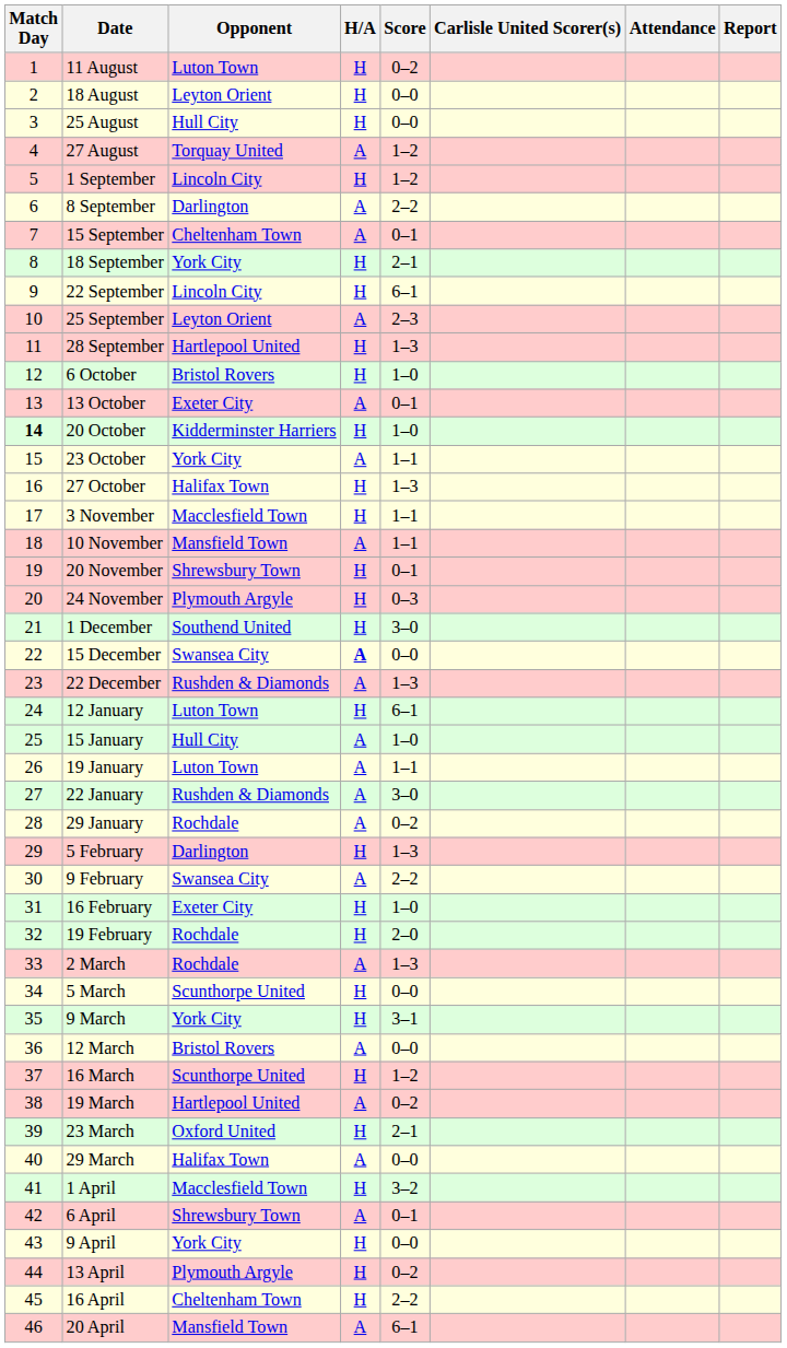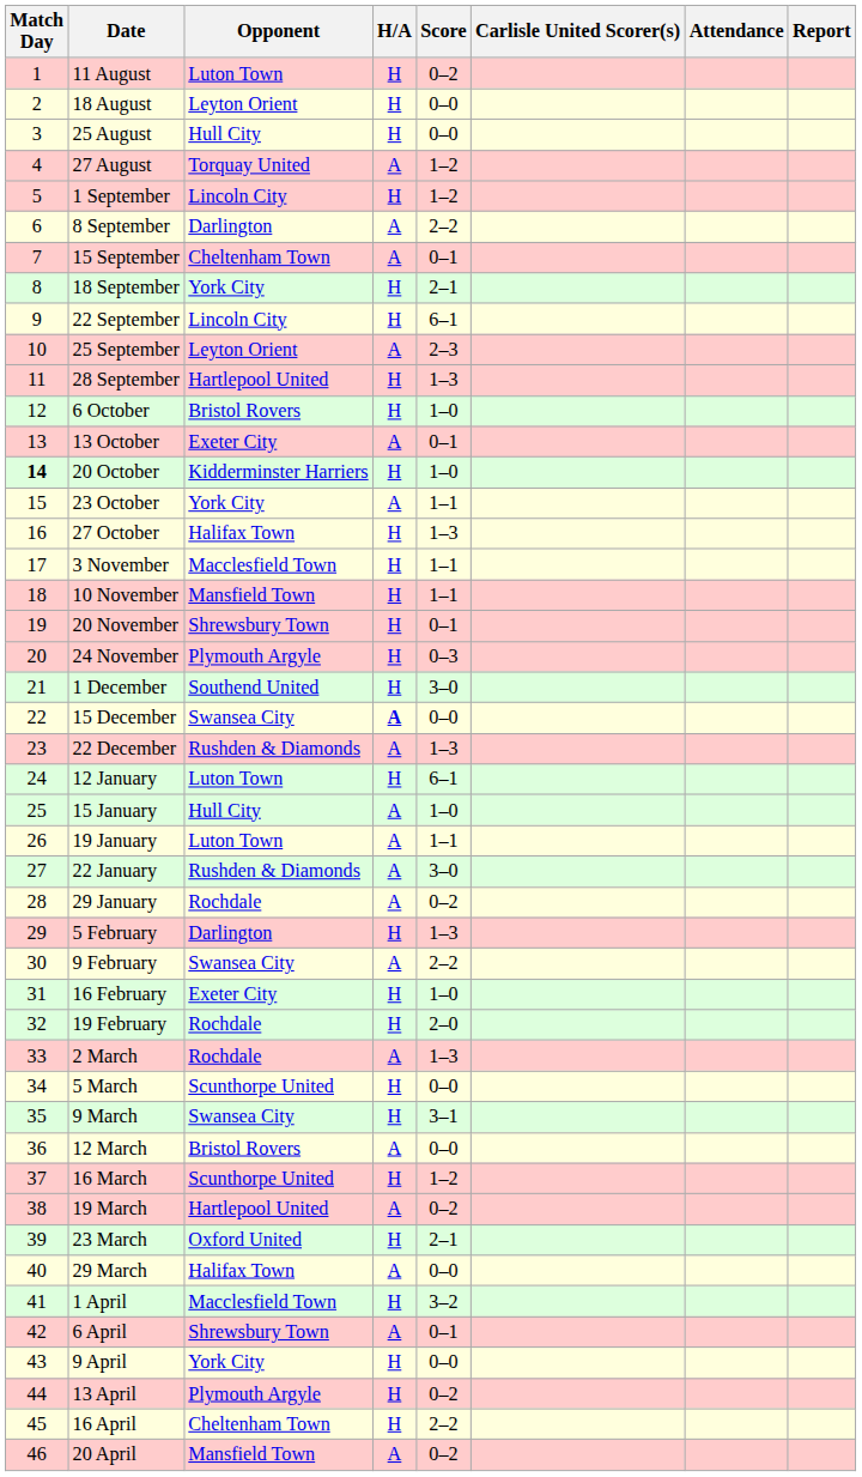10 November | H/A: A -> H
9 March | Opponent: York City -> Swansea City
20 April | Score: 6–1 -> 0–2
